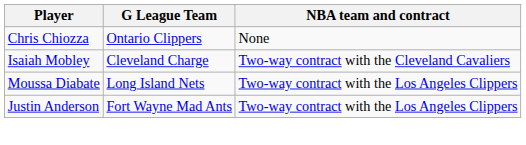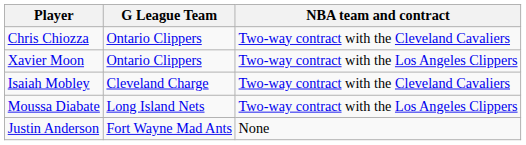Chris Chiozza | NBA team and contract: None -> Two-way contract with the Cleveland Cavaliers
+ row: Xavier Moon | Ontario Clippers | Two-way contract with the Los Angeles Clippers
Justin Anderson | NBA team and contract: Two-way contract with the Los Angeles Clippers -> None
